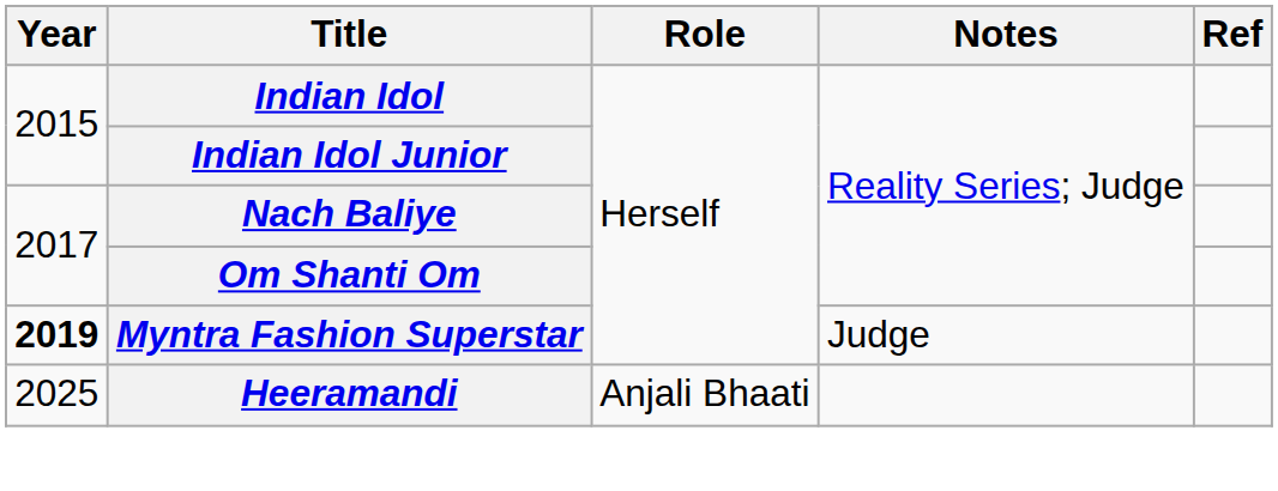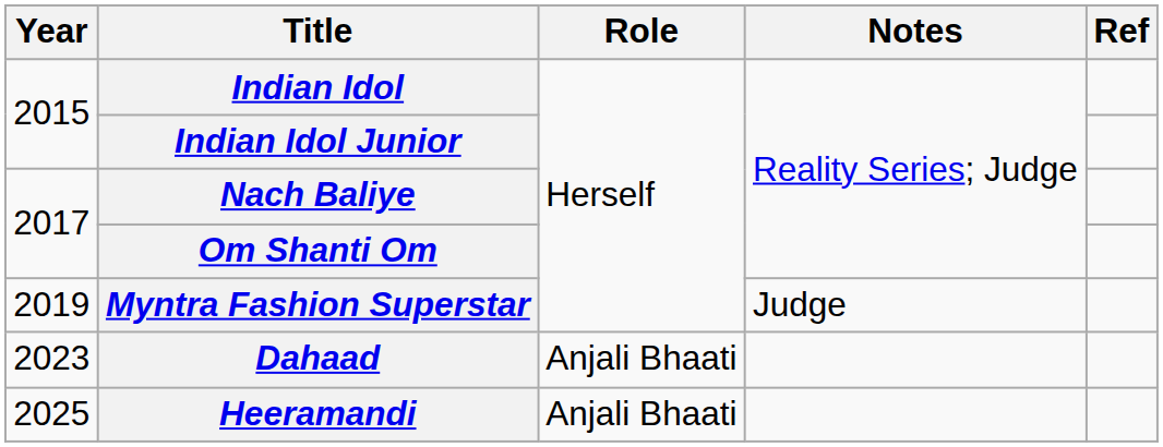Myntra Fashion Superstar | Year: bold -> normal
+ row: 2023 | Dahaad | Anjali Bhaati
